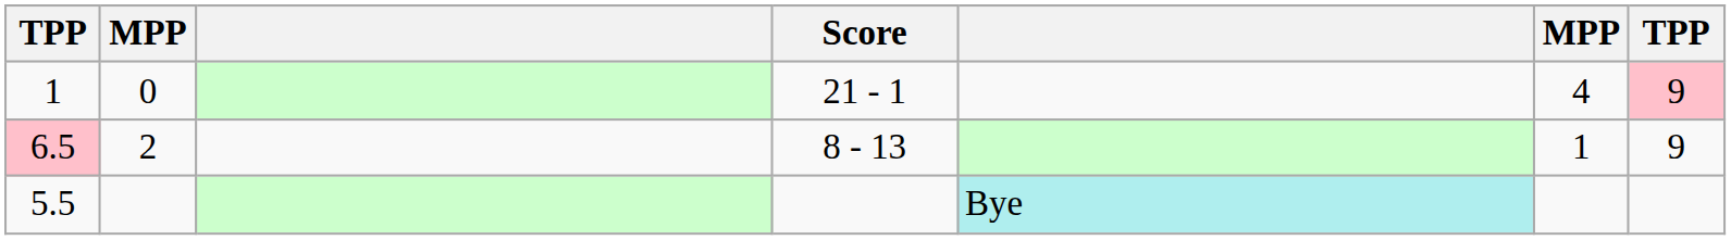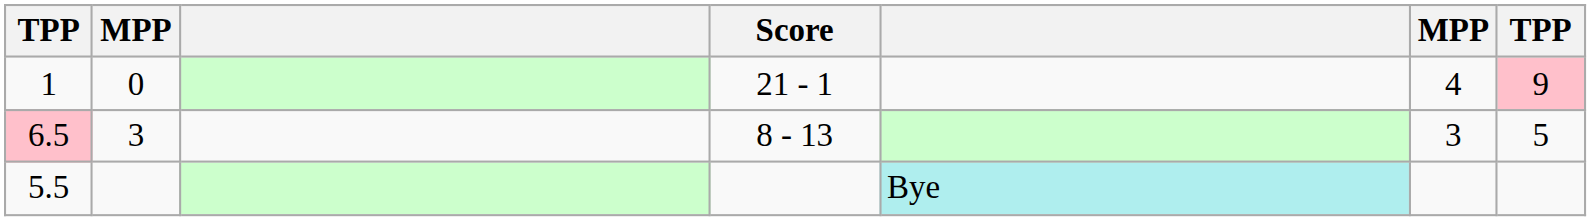6.5 | column 2: 2 -> 3
6.5 | column 6: 1 -> 3
6.5 | column 7: 9 -> 5
